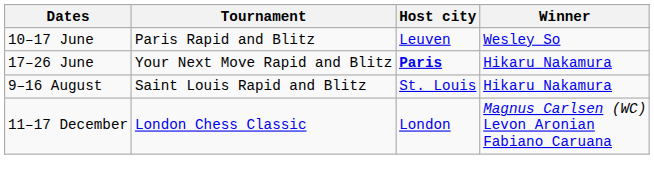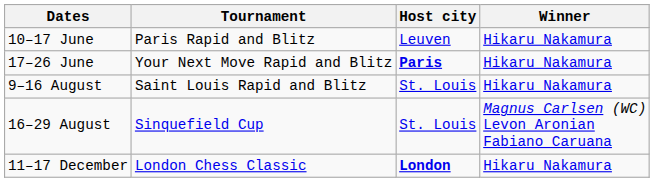10–17 June | Winner: Wesley So -> Hikaru Nakamura
+ row: 16–29 August | Sinquefield Cup | St. Louis | Magnus Carlsen (WC) Levon Aronian Fabiano Caruana
11–17 December | Host city: normal -> bold
11–17 December | Winner: Magnus Carlsen (WC) Levon Aronian Fabiano Caruana -> Hikaru Nakamura
